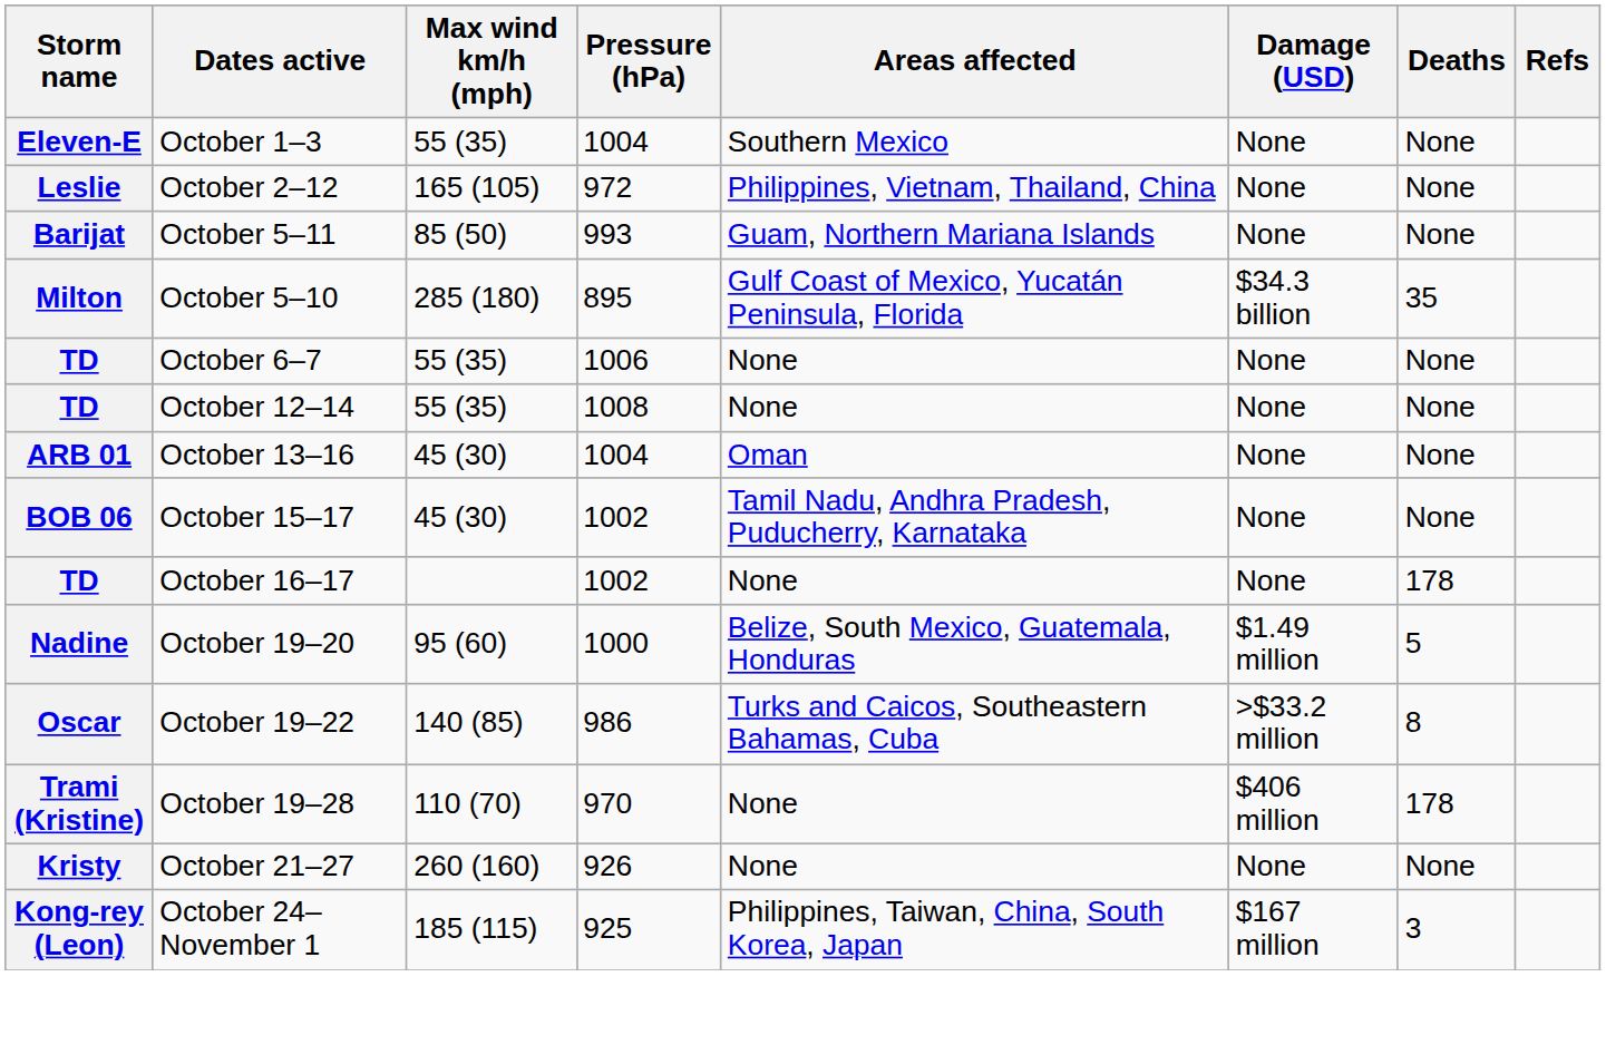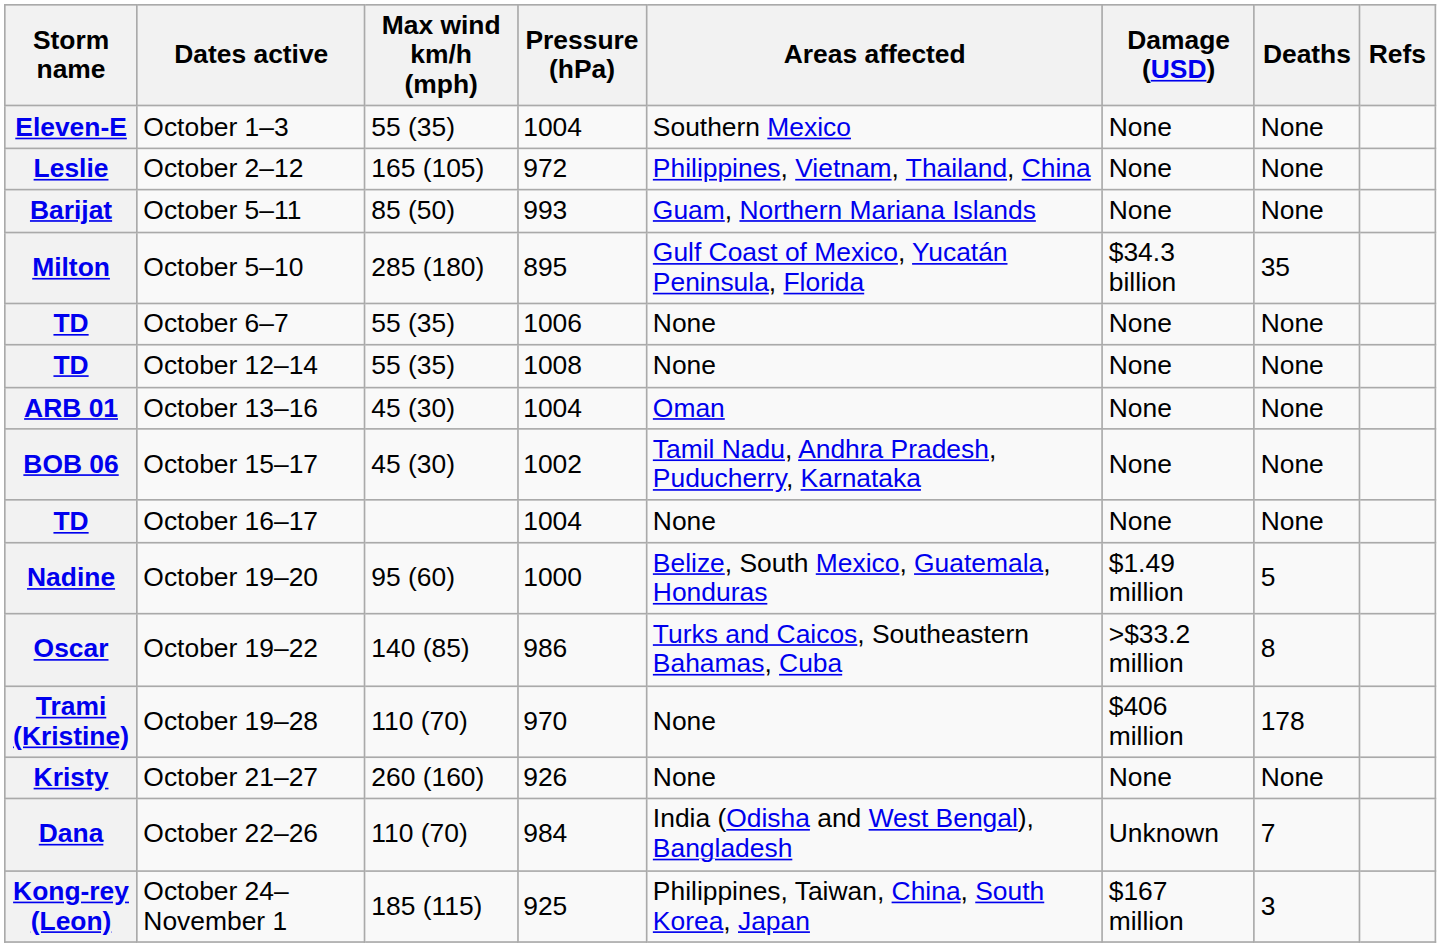October 16–17 | Pressure (hPa): 1002 -> 1004
October 16–17 | Deaths: 178 -> None
+ row: Dana | October 22–26 | 110 (70) | 984 | India (Odisha and West Bengal), Bangladesh | Unknown | 7
